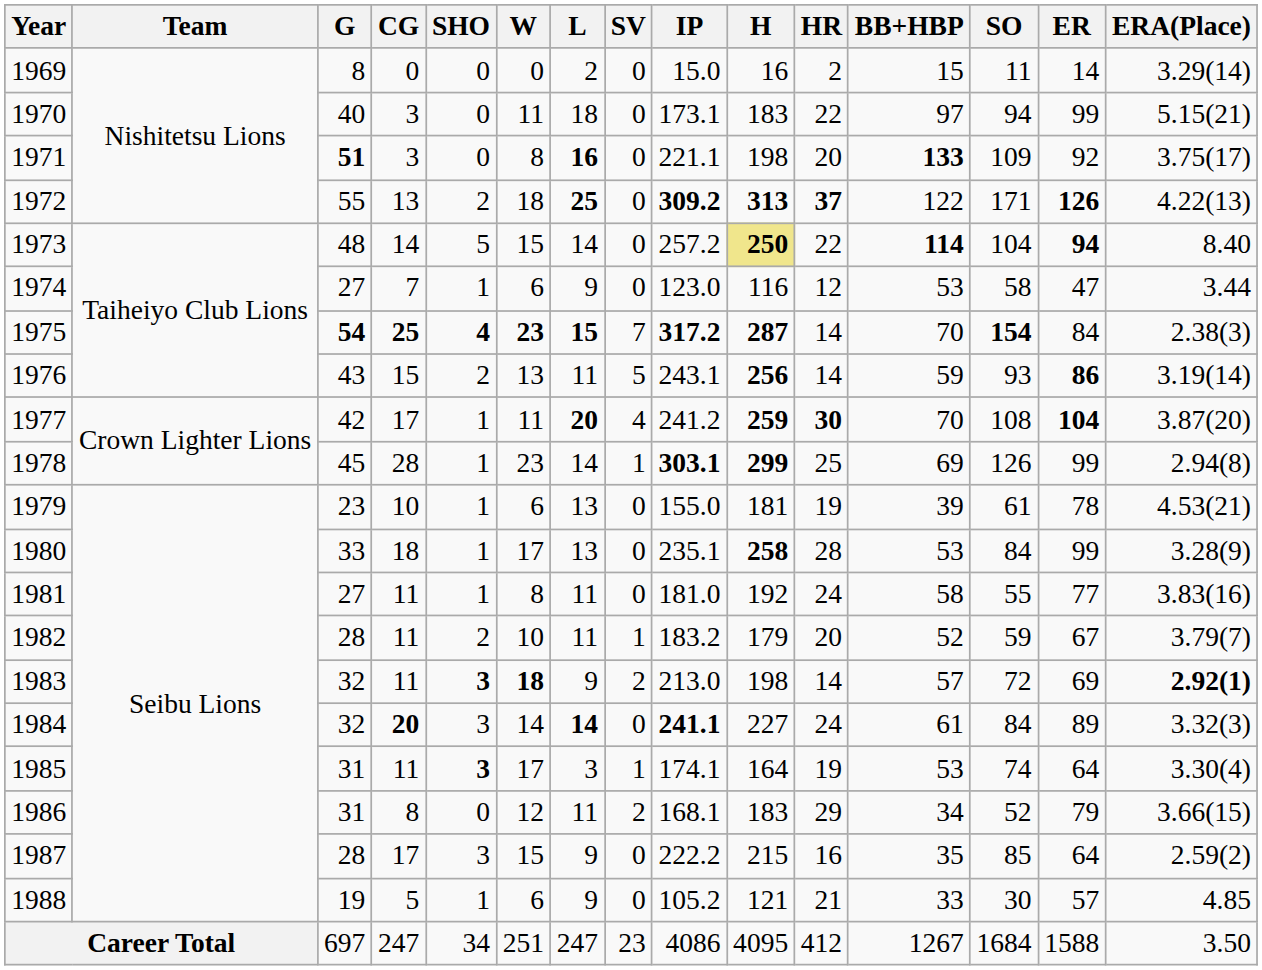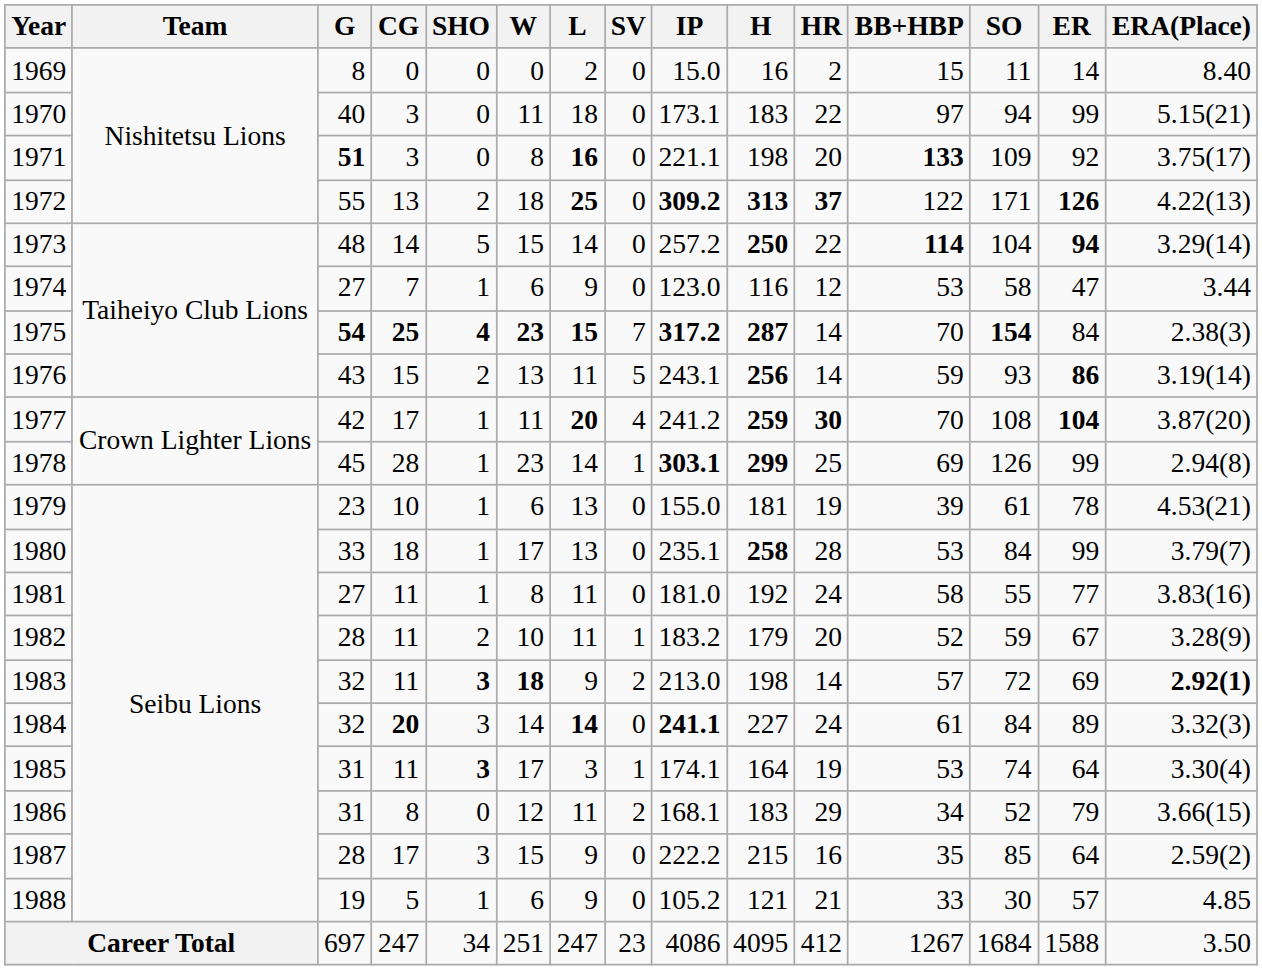1969 | ERA(Place): 3.29(14) -> 8.40
1973 | H: khaki background -> no background
1973 | ERA(Place): 8.40 -> 3.29(14)
1980 | ERA(Place): 3.28(9) -> 3.79(7)
1982 | ERA(Place): 3.79(7) -> 3.28(9)
